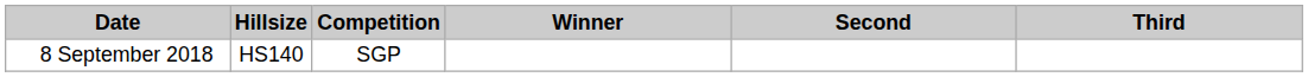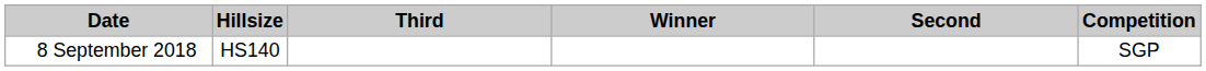columns swapped: Competition <-> Third
